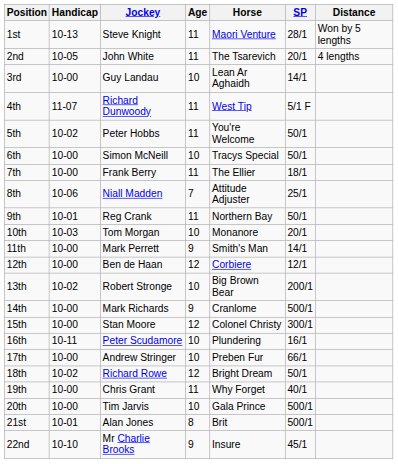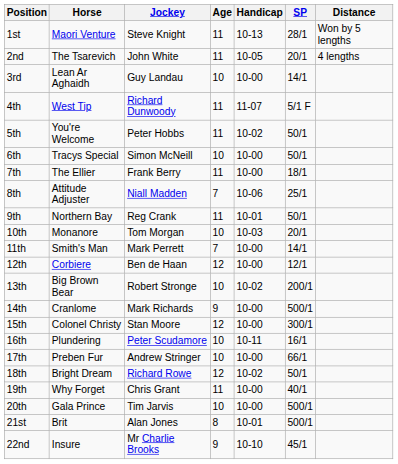columns swapped: Horse <-> Handicap
11th | Age: 9 -> 7
